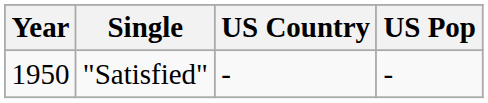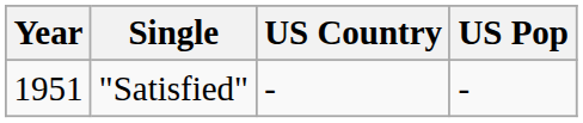"Satisfied" | Year: 1950 -> 1951
